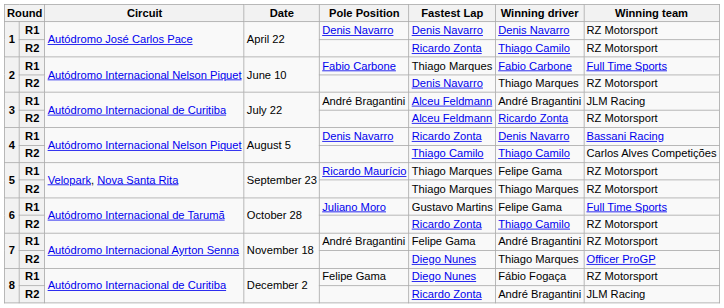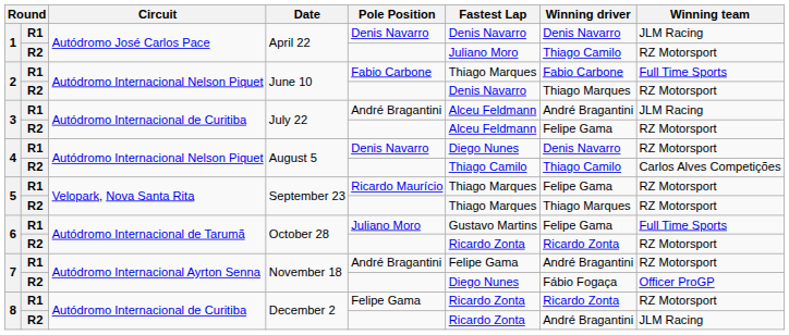1 / R1 | Winning team: RZ Motorsport -> JLM Racing
1 / R2 | Fastest Lap: Ricardo Zonta -> Juliano Moro
3 / R2 | Winning driver: Ricardo Zonta -> Felipe Gama
4 / R1 | Fastest Lap: Ricardo Zonta -> Diego Nunes
4 / R1 | Winning team: Bassani Racing -> RZ Motorsport
6 / R2 | Winning driver: Thiago Camilo -> Ricardo Zonta
7 / R2 | Winning driver: Thiago Marques -> Fábio Fogaça
8 / R1 | Fastest Lap: Diego Nunes -> Ricardo Zonta
8 / R1 | Winning driver: Fábio Fogaça -> Ricardo Zonta
